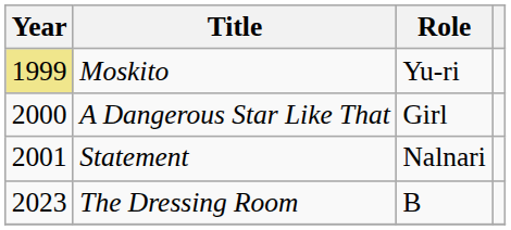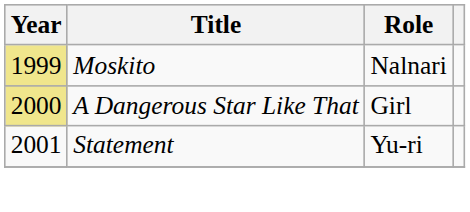Moskito | Role: Yu-ri -> Nalnari
A Dangerous Star Like That | Year: no background -> khaki background
Statement | Role: Nalnari -> Yu-ri
- row: 2023 | The Dressing Room | B
